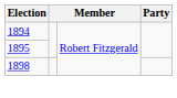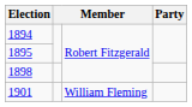+ row: 1901 | William Fleming
